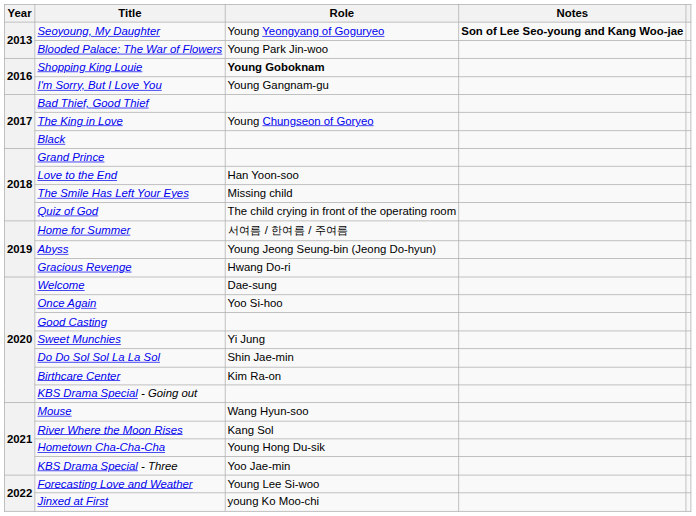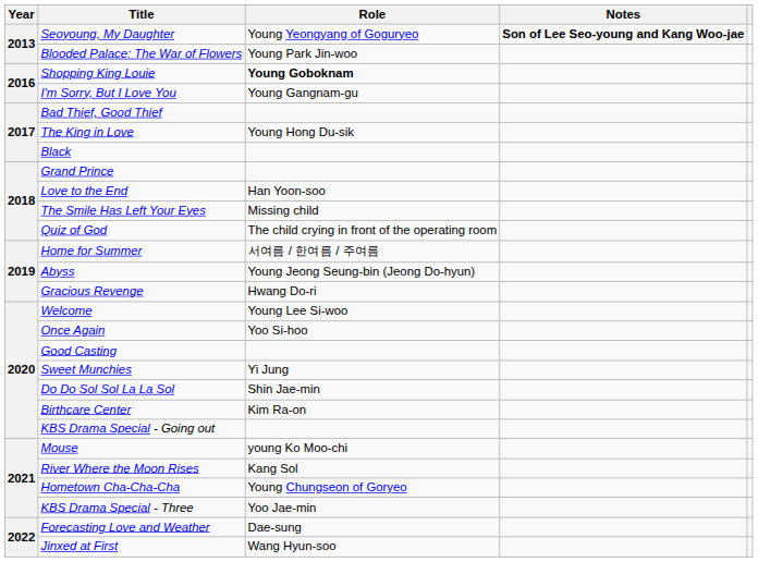The King in Love | Role: Young Chungseon of Goryeo -> Young Hong Du-sik
Welcome | Role: Dae-sung -> Young Lee Si-woo
Mouse | Role: Wang Hyun-soo -> young Ko Moo-chi
Hometown Cha-Cha-Cha | Role: Young Hong Du-sik -> Young Chungseon of Goryeo
Forecasting Love and Weather | Role: Young Lee Si-woo -> Dae-sung
Jinxed at First | Role: young Ko Moo-chi -> Wang Hyun-soo
